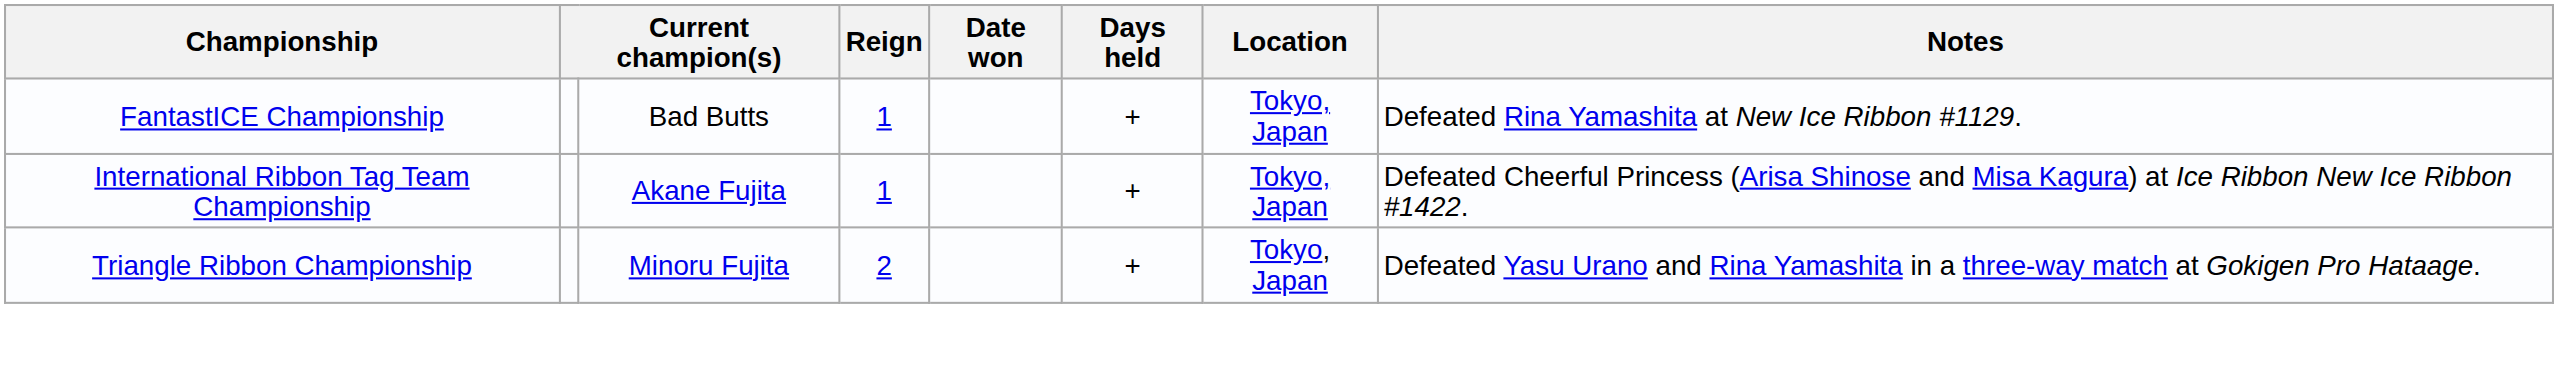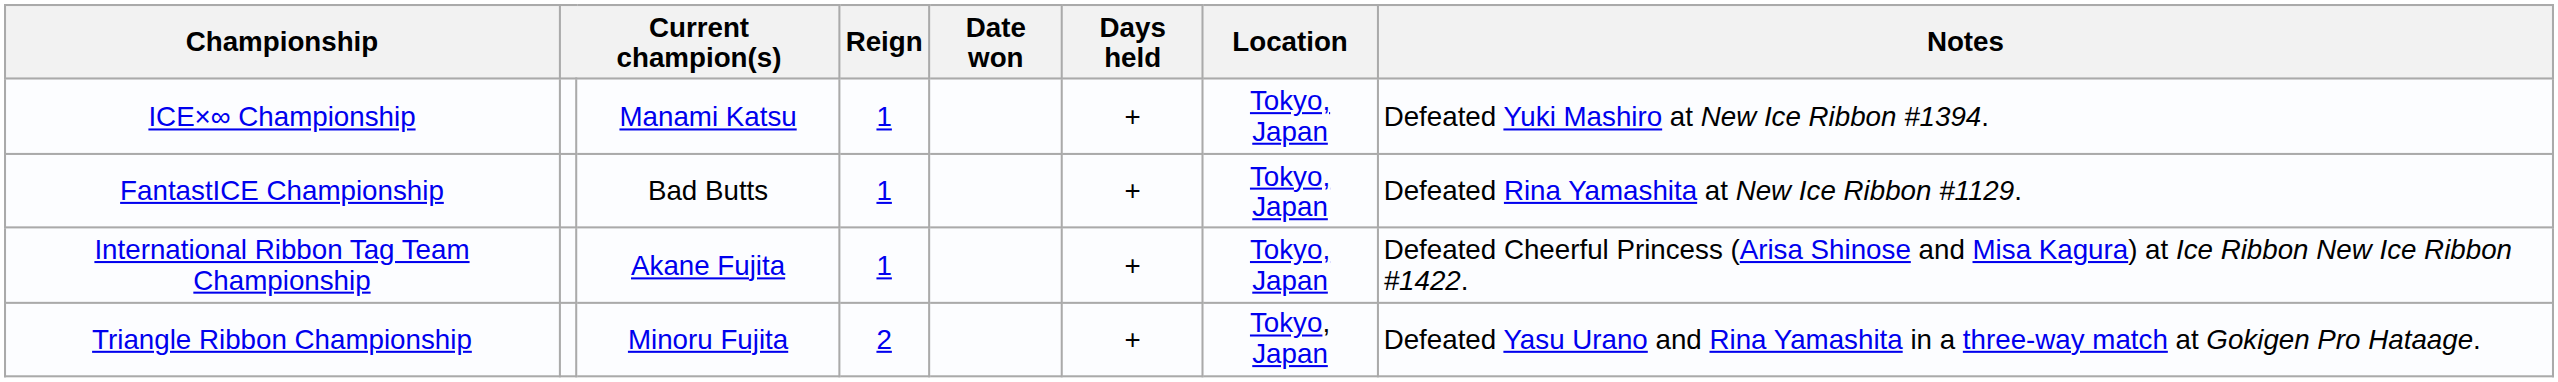+ row: ICE×∞ Championship | Manami Katsu | 1 | + | Tokyo, Japan | Defeated Yuki Mashiro at New Ice Ribbon #1394.
